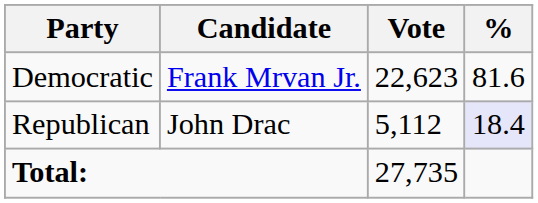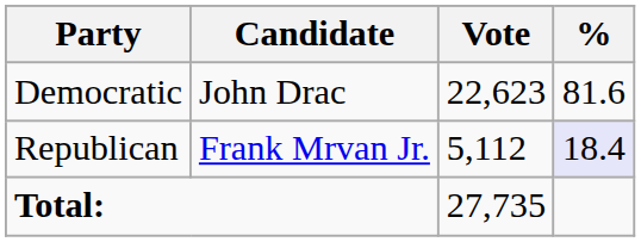Democratic | Candidate: Frank Mrvan Jr. -> John Drac
Republican | Candidate: John Drac -> Frank Mrvan Jr.
